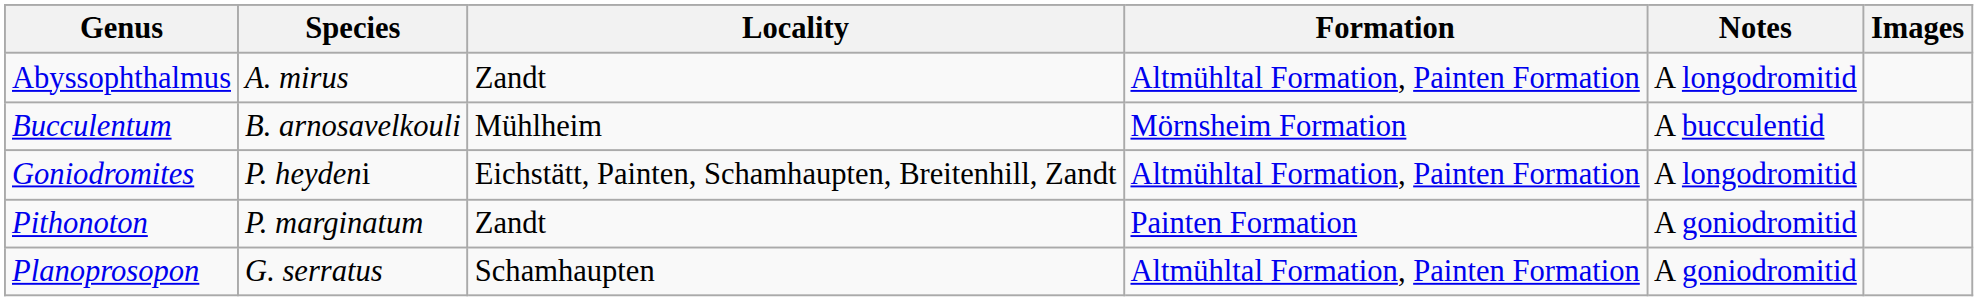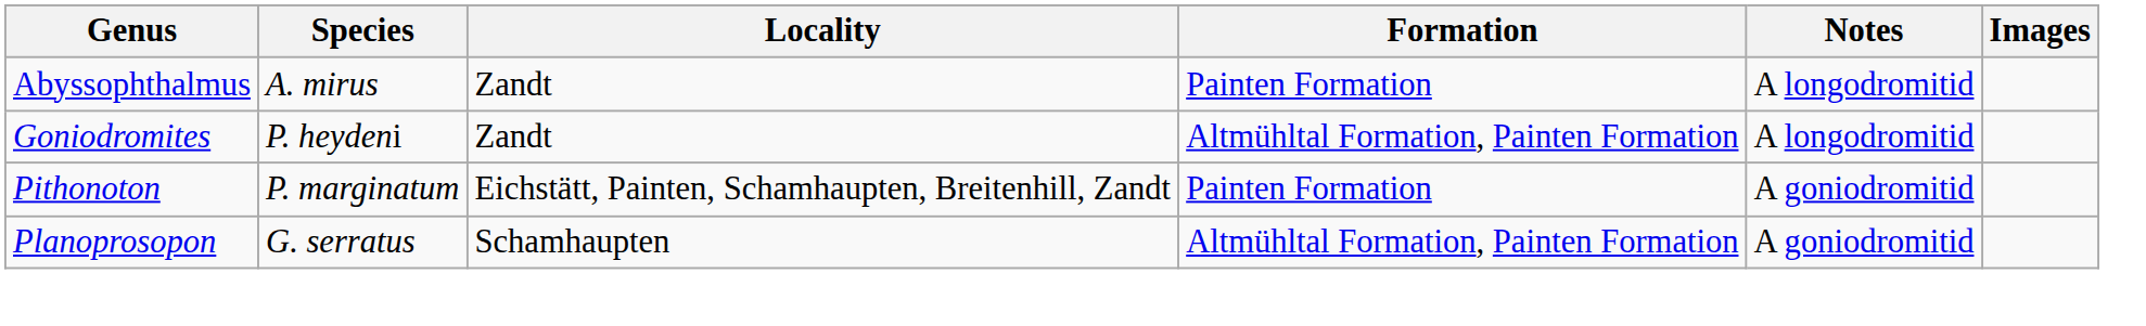Abyssophthalmus | Formation: Altmühltal Formation, Painten Formation -> Painten Formation
- row: Bucculentum | B. arnosavelkouli | Mühlheim | Mörnsheim Formation | A bucculentid
Goniodromites | Locality: Eichstätt, Painten, Schamhaupten, Breitenhill, Zandt -> Zandt
Pithonoton | Locality: Zandt -> Eichstätt, Painten, Schamhaupten, Breitenhill, Zandt
